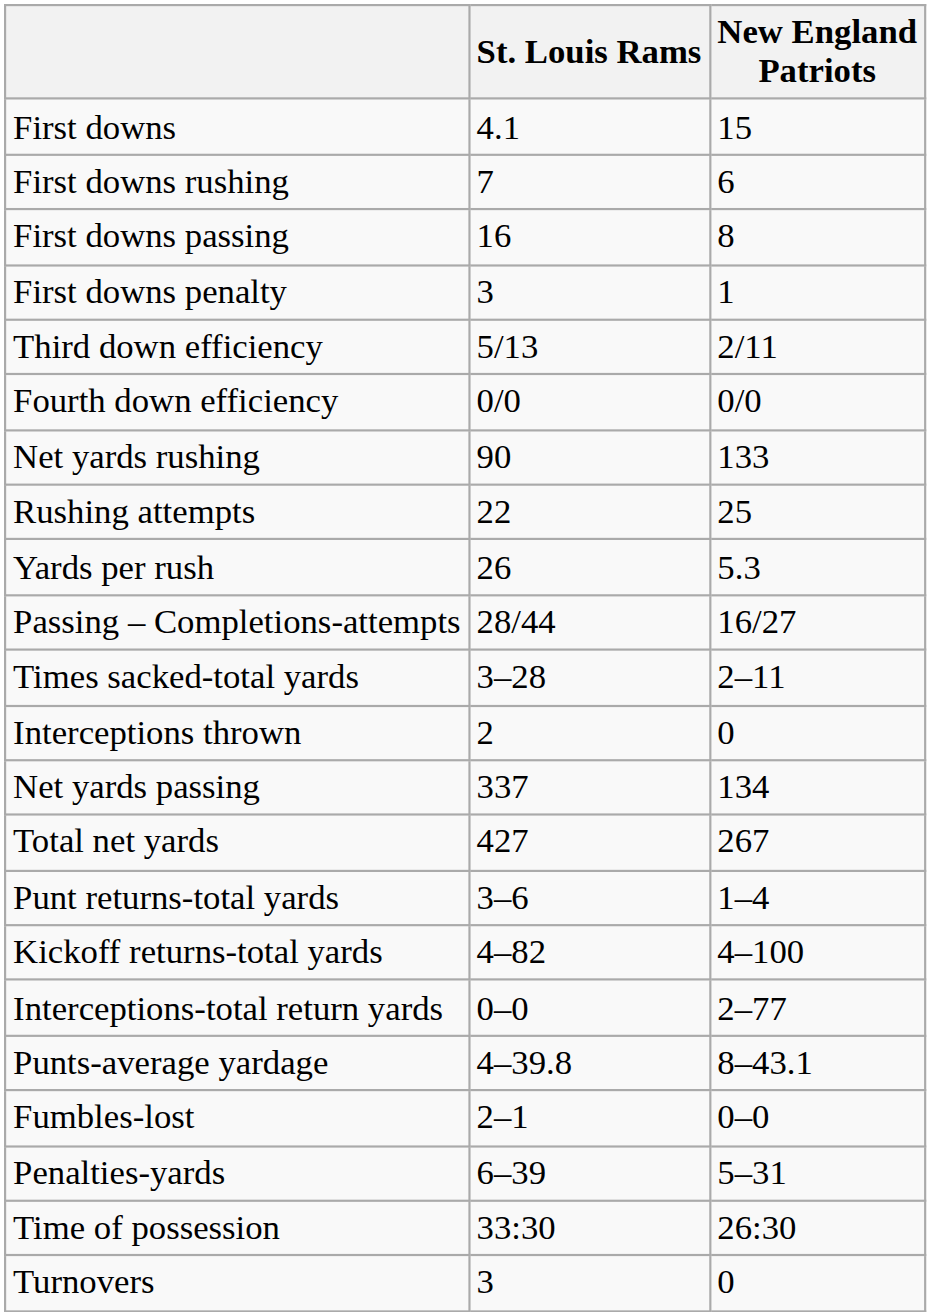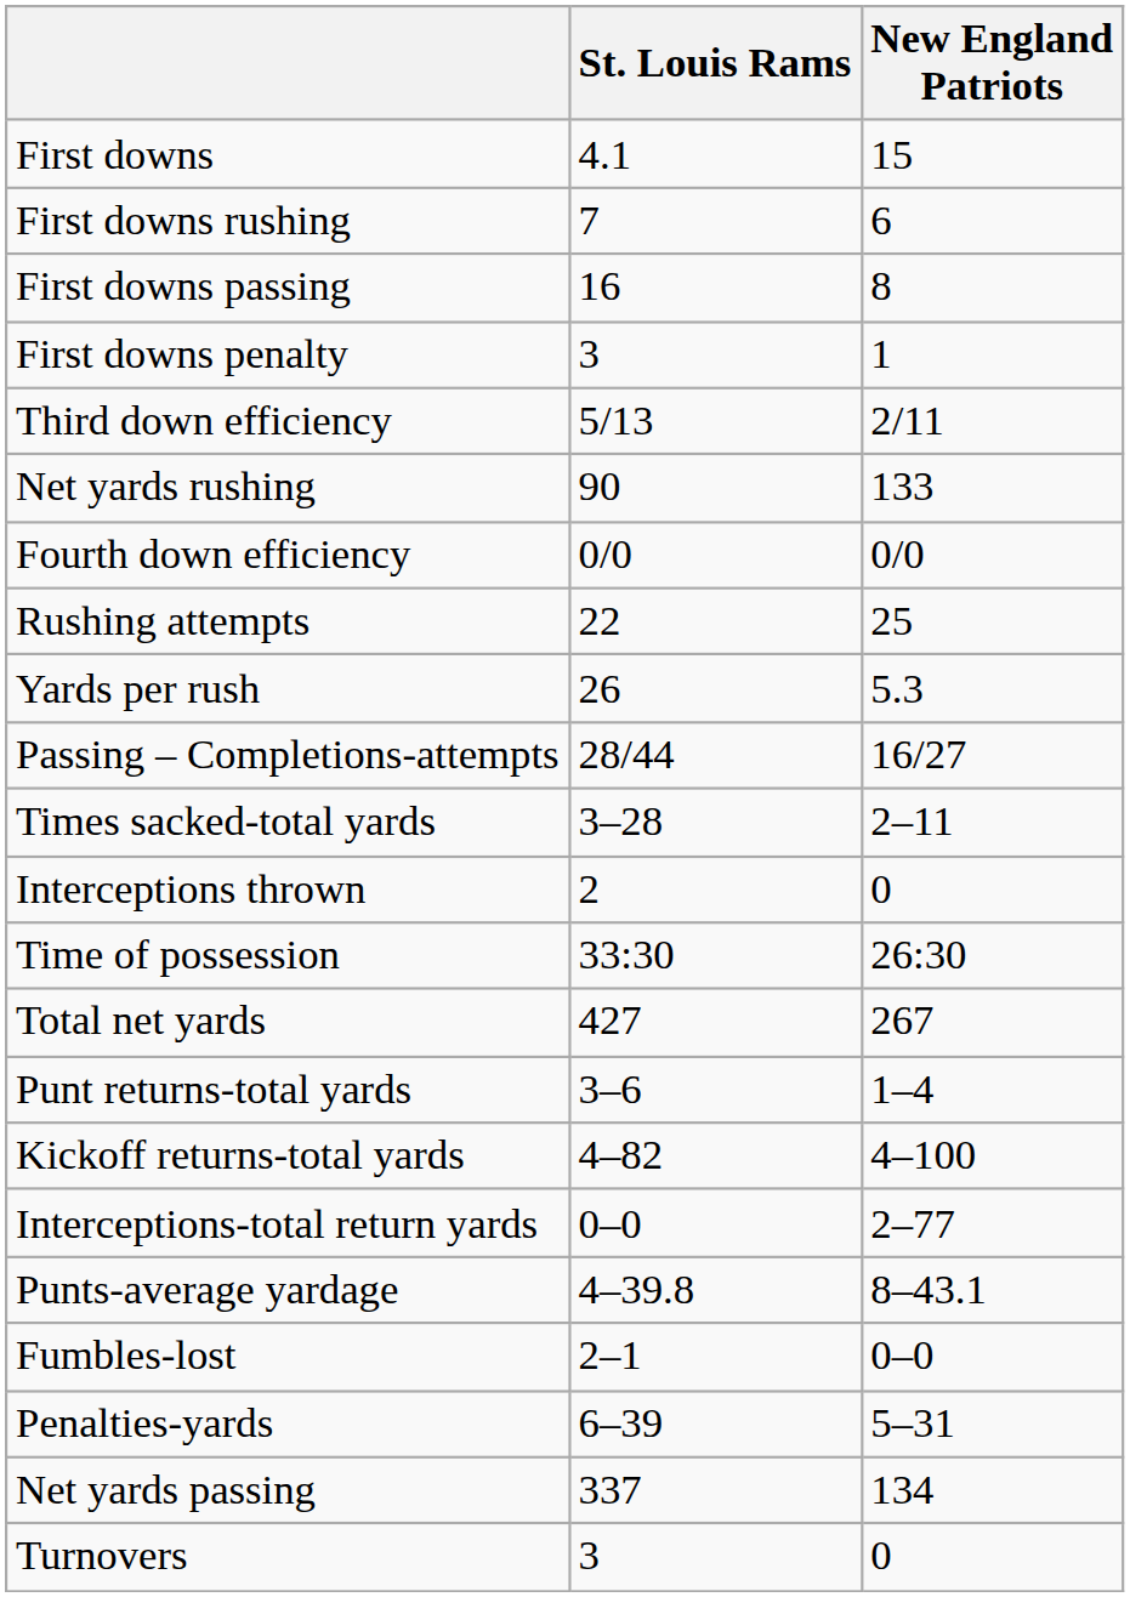rows swapped: Fourth down efficiency <-> Net yards rushing
rows swapped: Net yards passing <-> Time of possession
